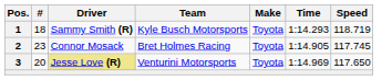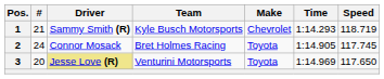1 | #: 18 -> 21
1 | Make: Toyota -> Chevrolet
2 | #: 23 -> 24
